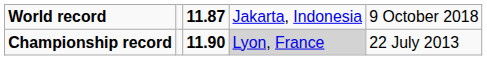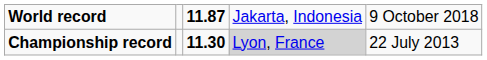Championship record | column 3: 11.90 -> 11.30
